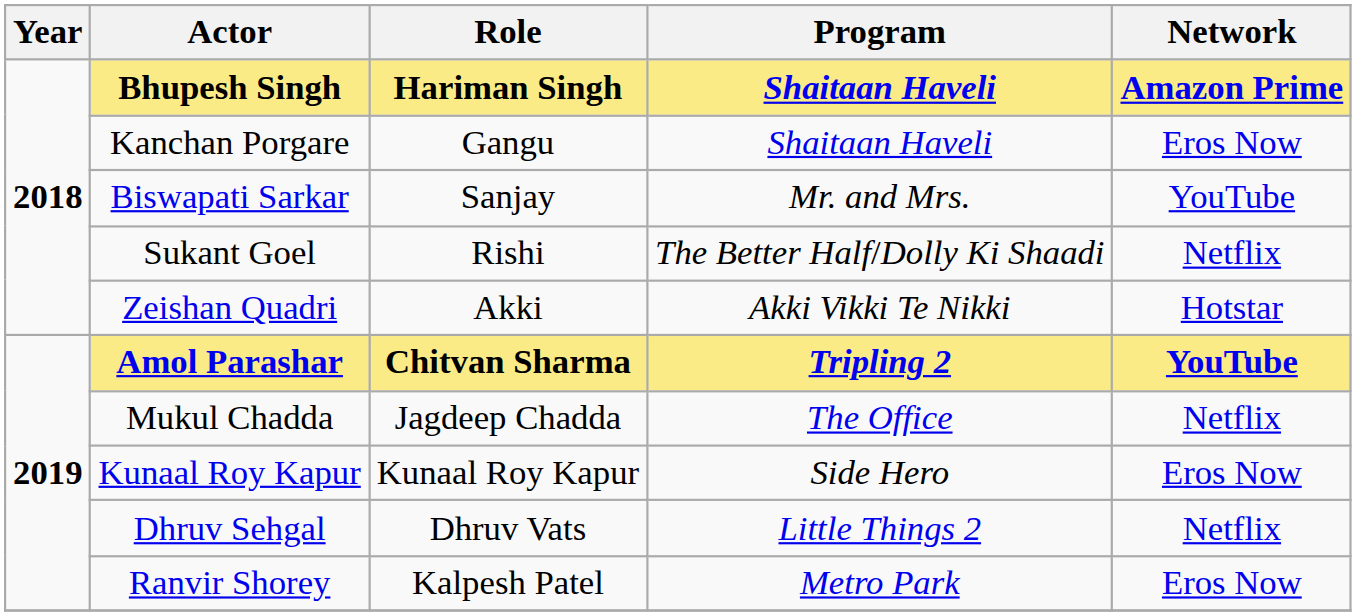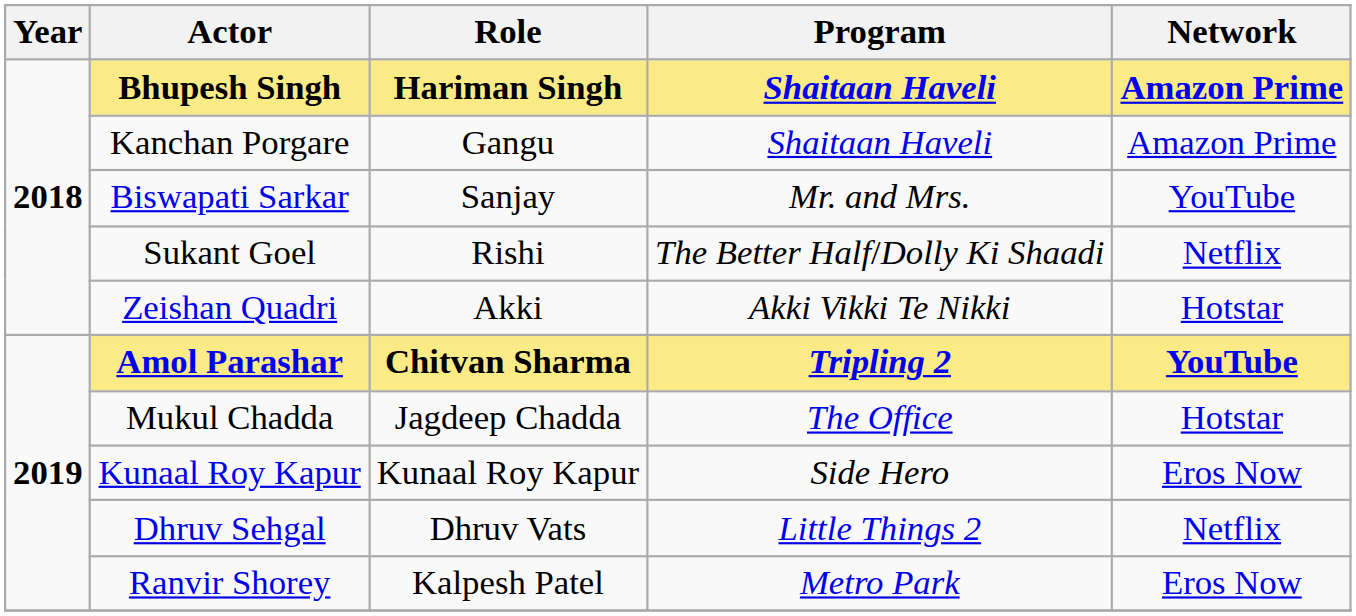Kanchan Porgare | Network: Eros Now -> Amazon Prime
Mukul Chadda | Network: Netflix -> Hotstar
